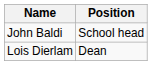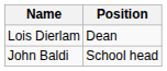rows swapped: John Baldi <-> Lois Dierlam
